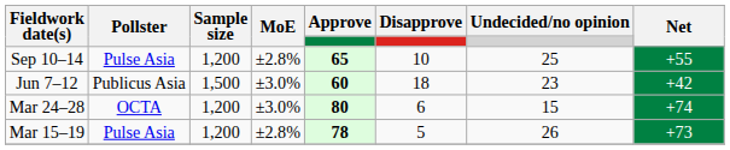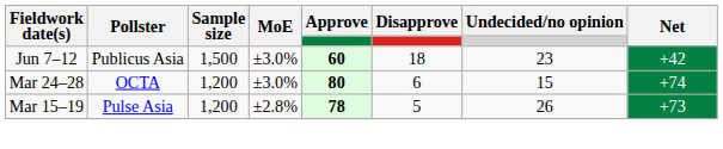- row: Sep 10–14 | Pulse Asia | 1,200 | ±2.8% | 65 | 10 | 25 | +55
